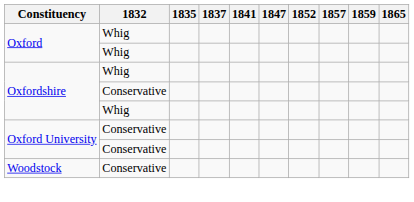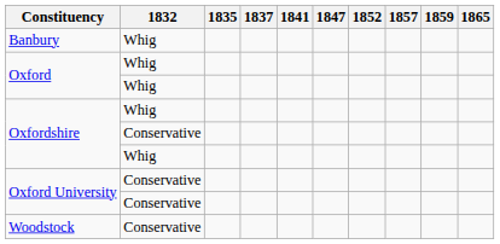+ row: Banbury | Whig
